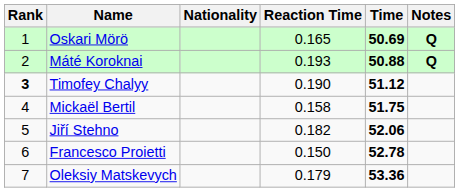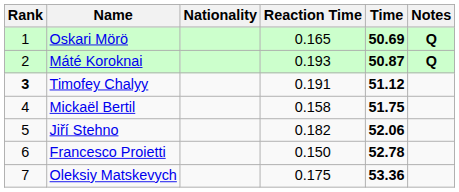Máté Koroknai | Time: 50.88 -> 50.87
Timofey Chalyy | Reaction Time: 0.190 -> 0.191
Oleksiy Matskevych | Reaction Time: 0.179 -> 0.175
